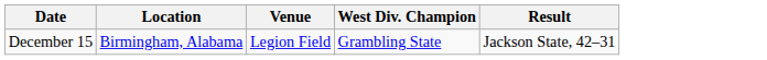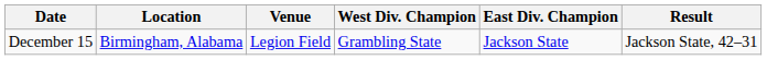+ column: East Div. Champion | Jackson State
